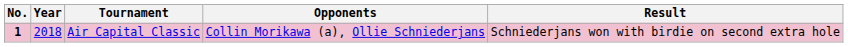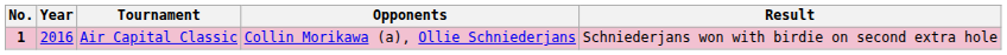Air Capital Classic | Year: 2018 -> 2016
